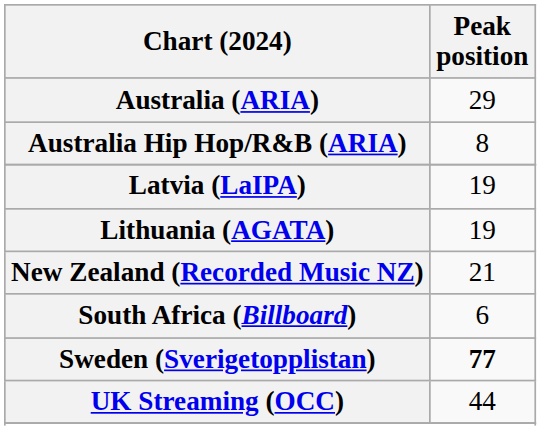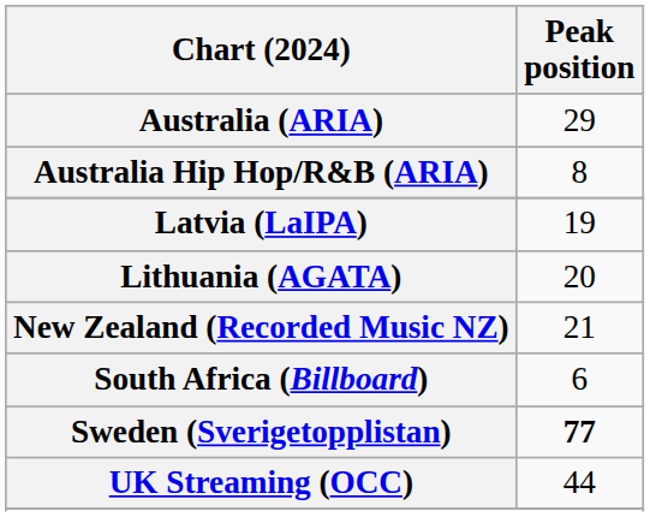Lithuania (AGATA) | Peak position: 19 -> 20
